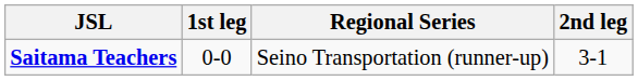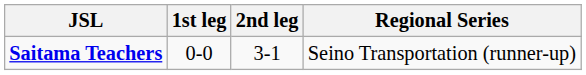columns swapped: 2nd leg <-> Regional Series
